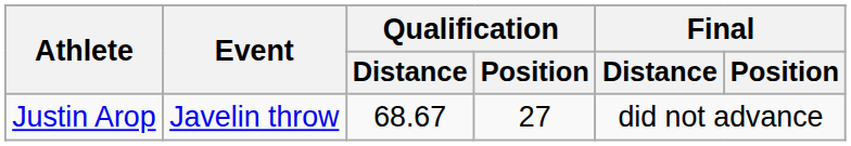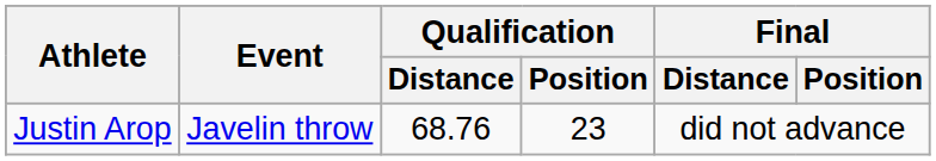Justin Arop | Qualification / Distance: 68.67 -> 68.76
Justin Arop | Qualification / Position: 27 -> 23
